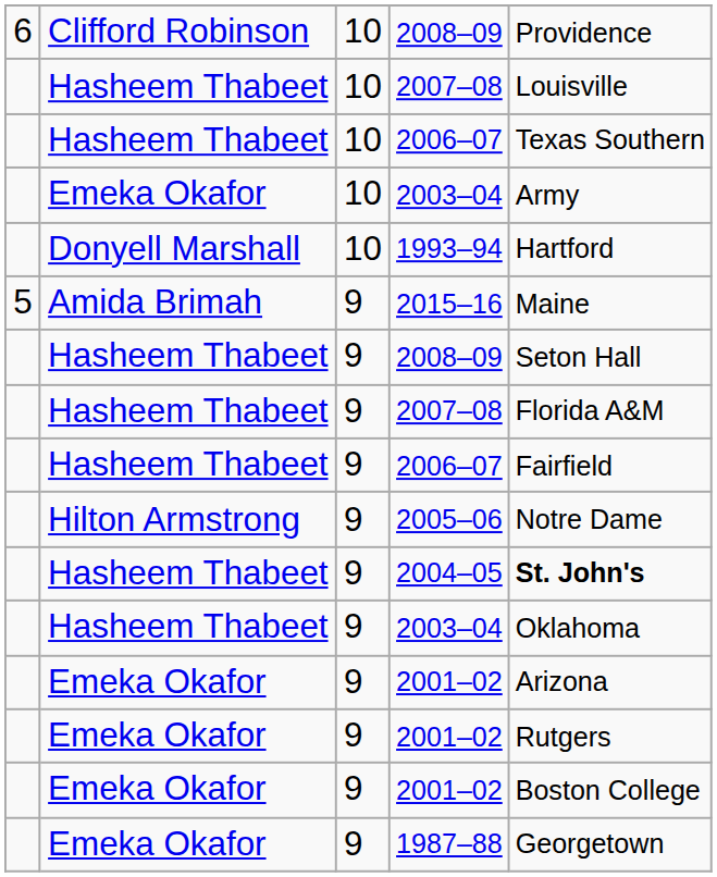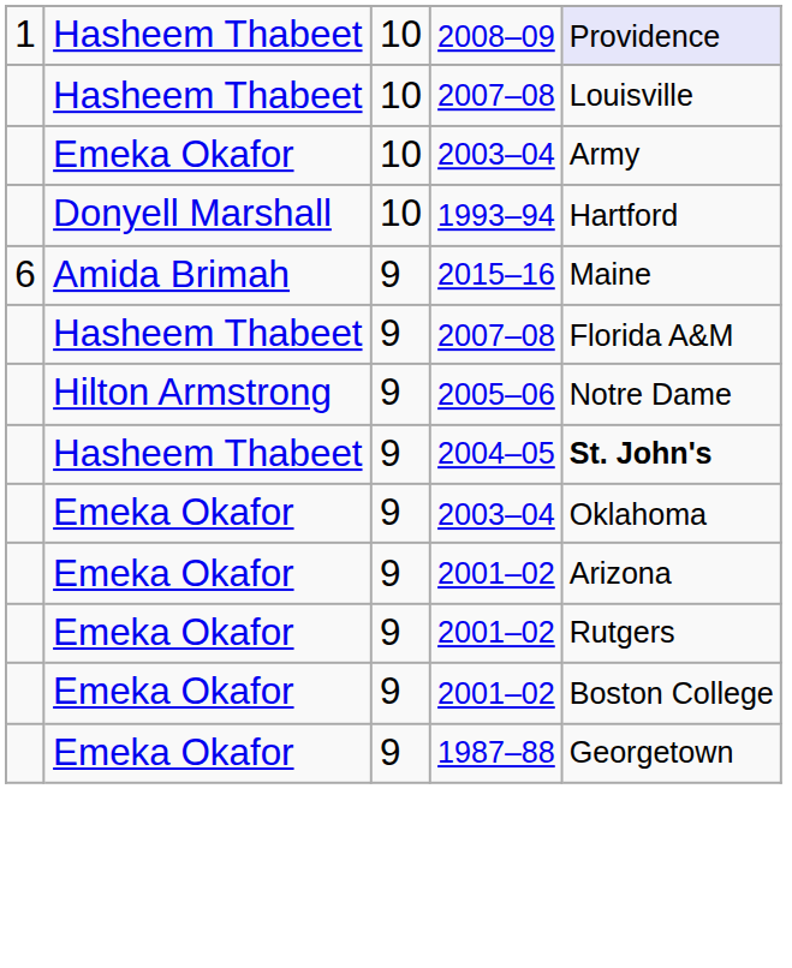10 / 2008–09 | column 1: 6 -> 1
10 / 2008–09 | column 2: Clifford Robinson -> Hasheem Thabeet
10 / 2008–09 | column 5: no background -> lavender background
- row: Hasheem Thabeet | 10 | 2006–07 | Texas Southern
2015–16 | column 1: 5 -> 6
- row: Hasheem Thabeet | 9 | 2008–09 | Seton Hall
- row: Hasheem Thabeet | 9 | 2006–07 | Fairfield
9 / 2003–04 | column 2: Hasheem Thabeet -> Emeka Okafor
